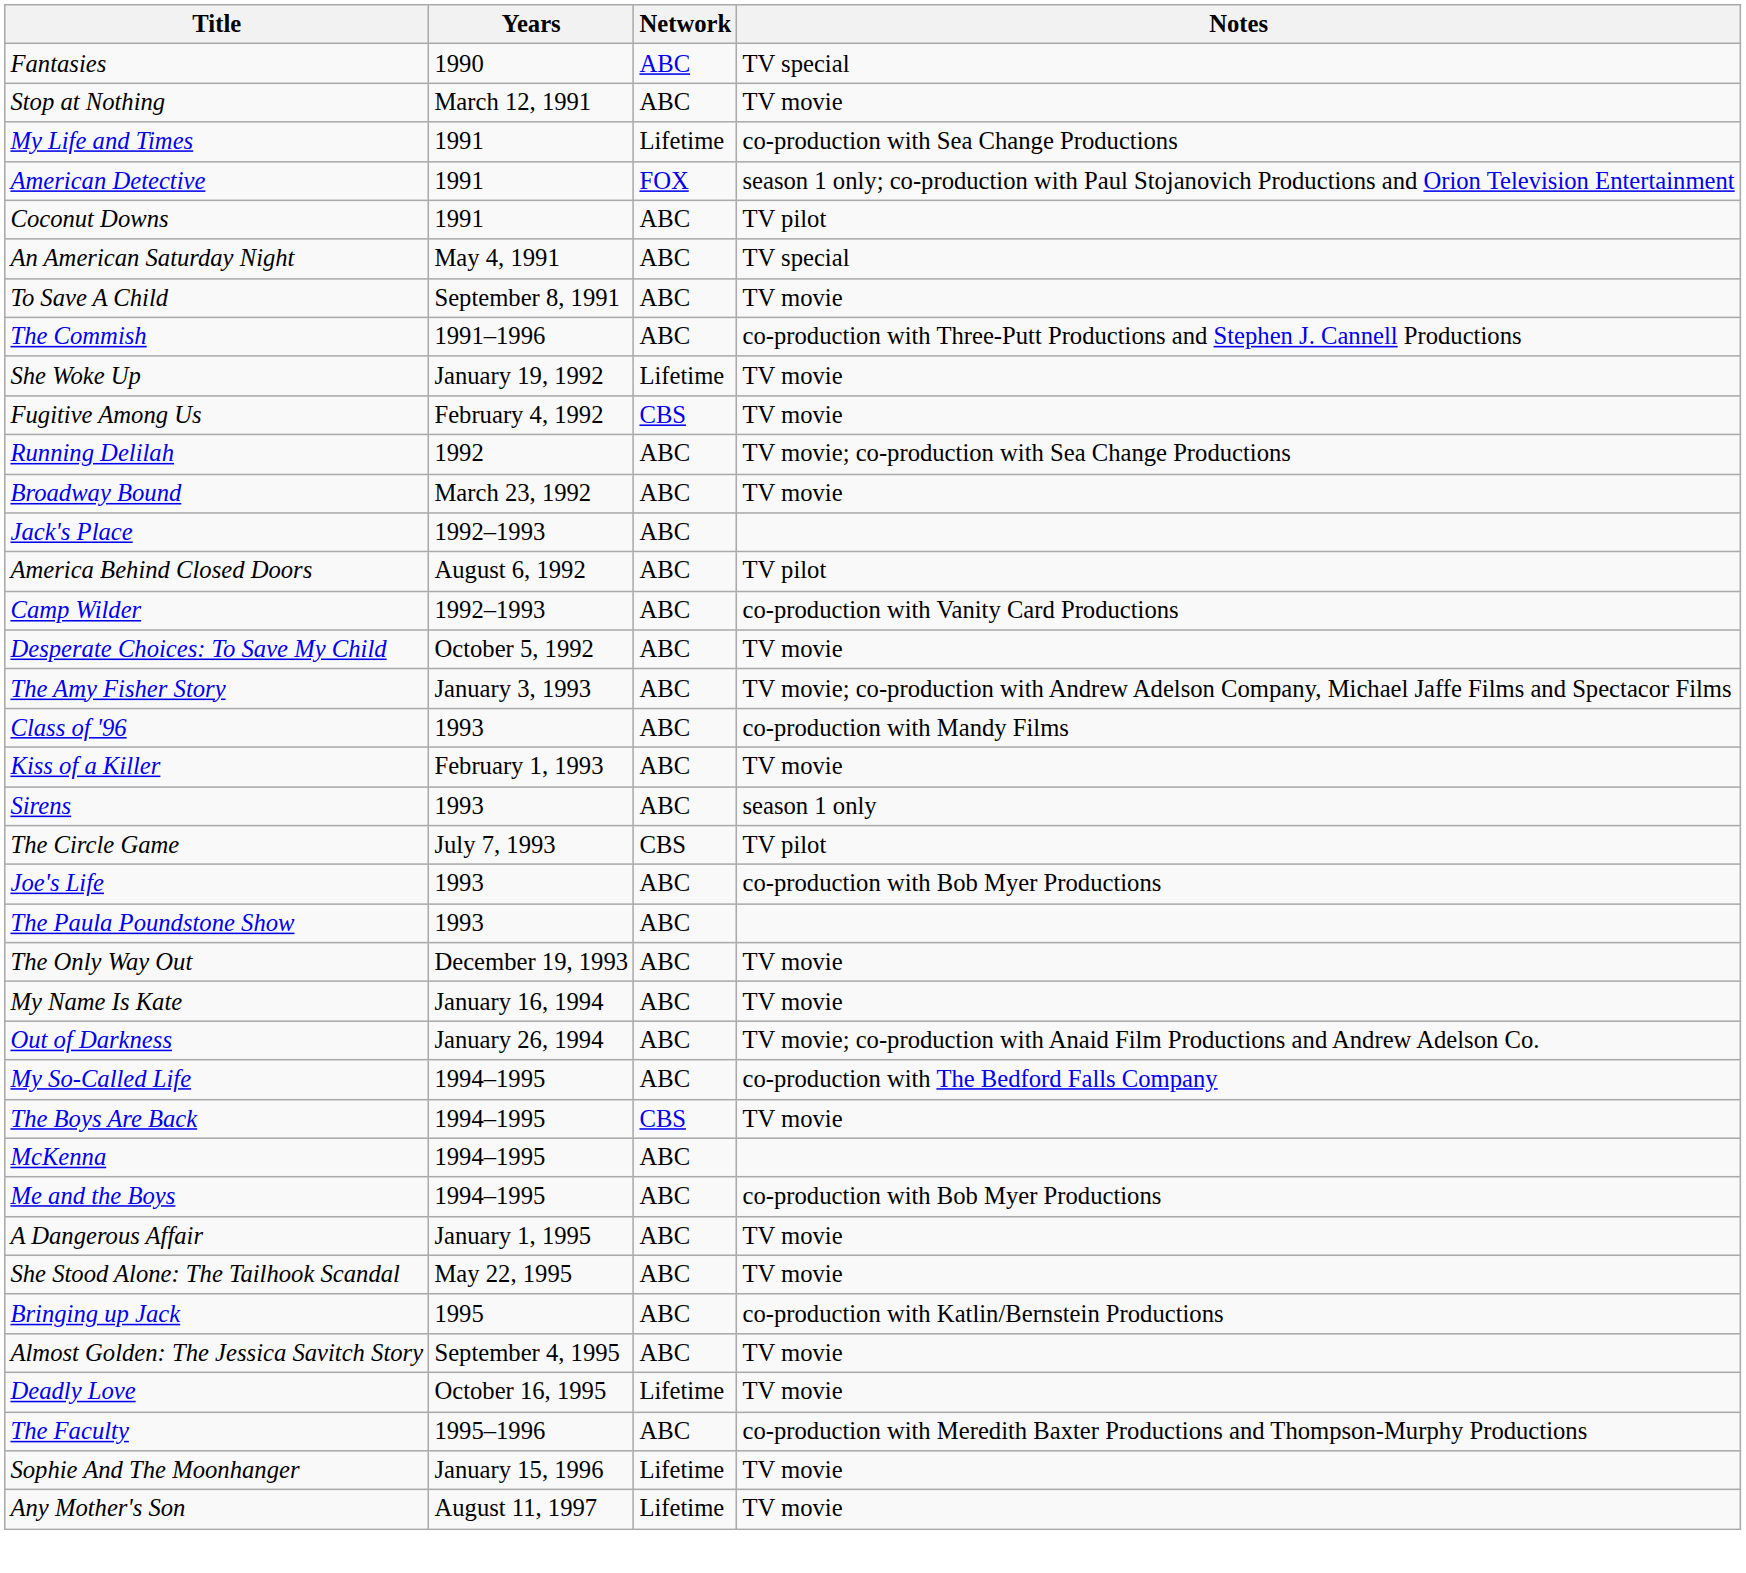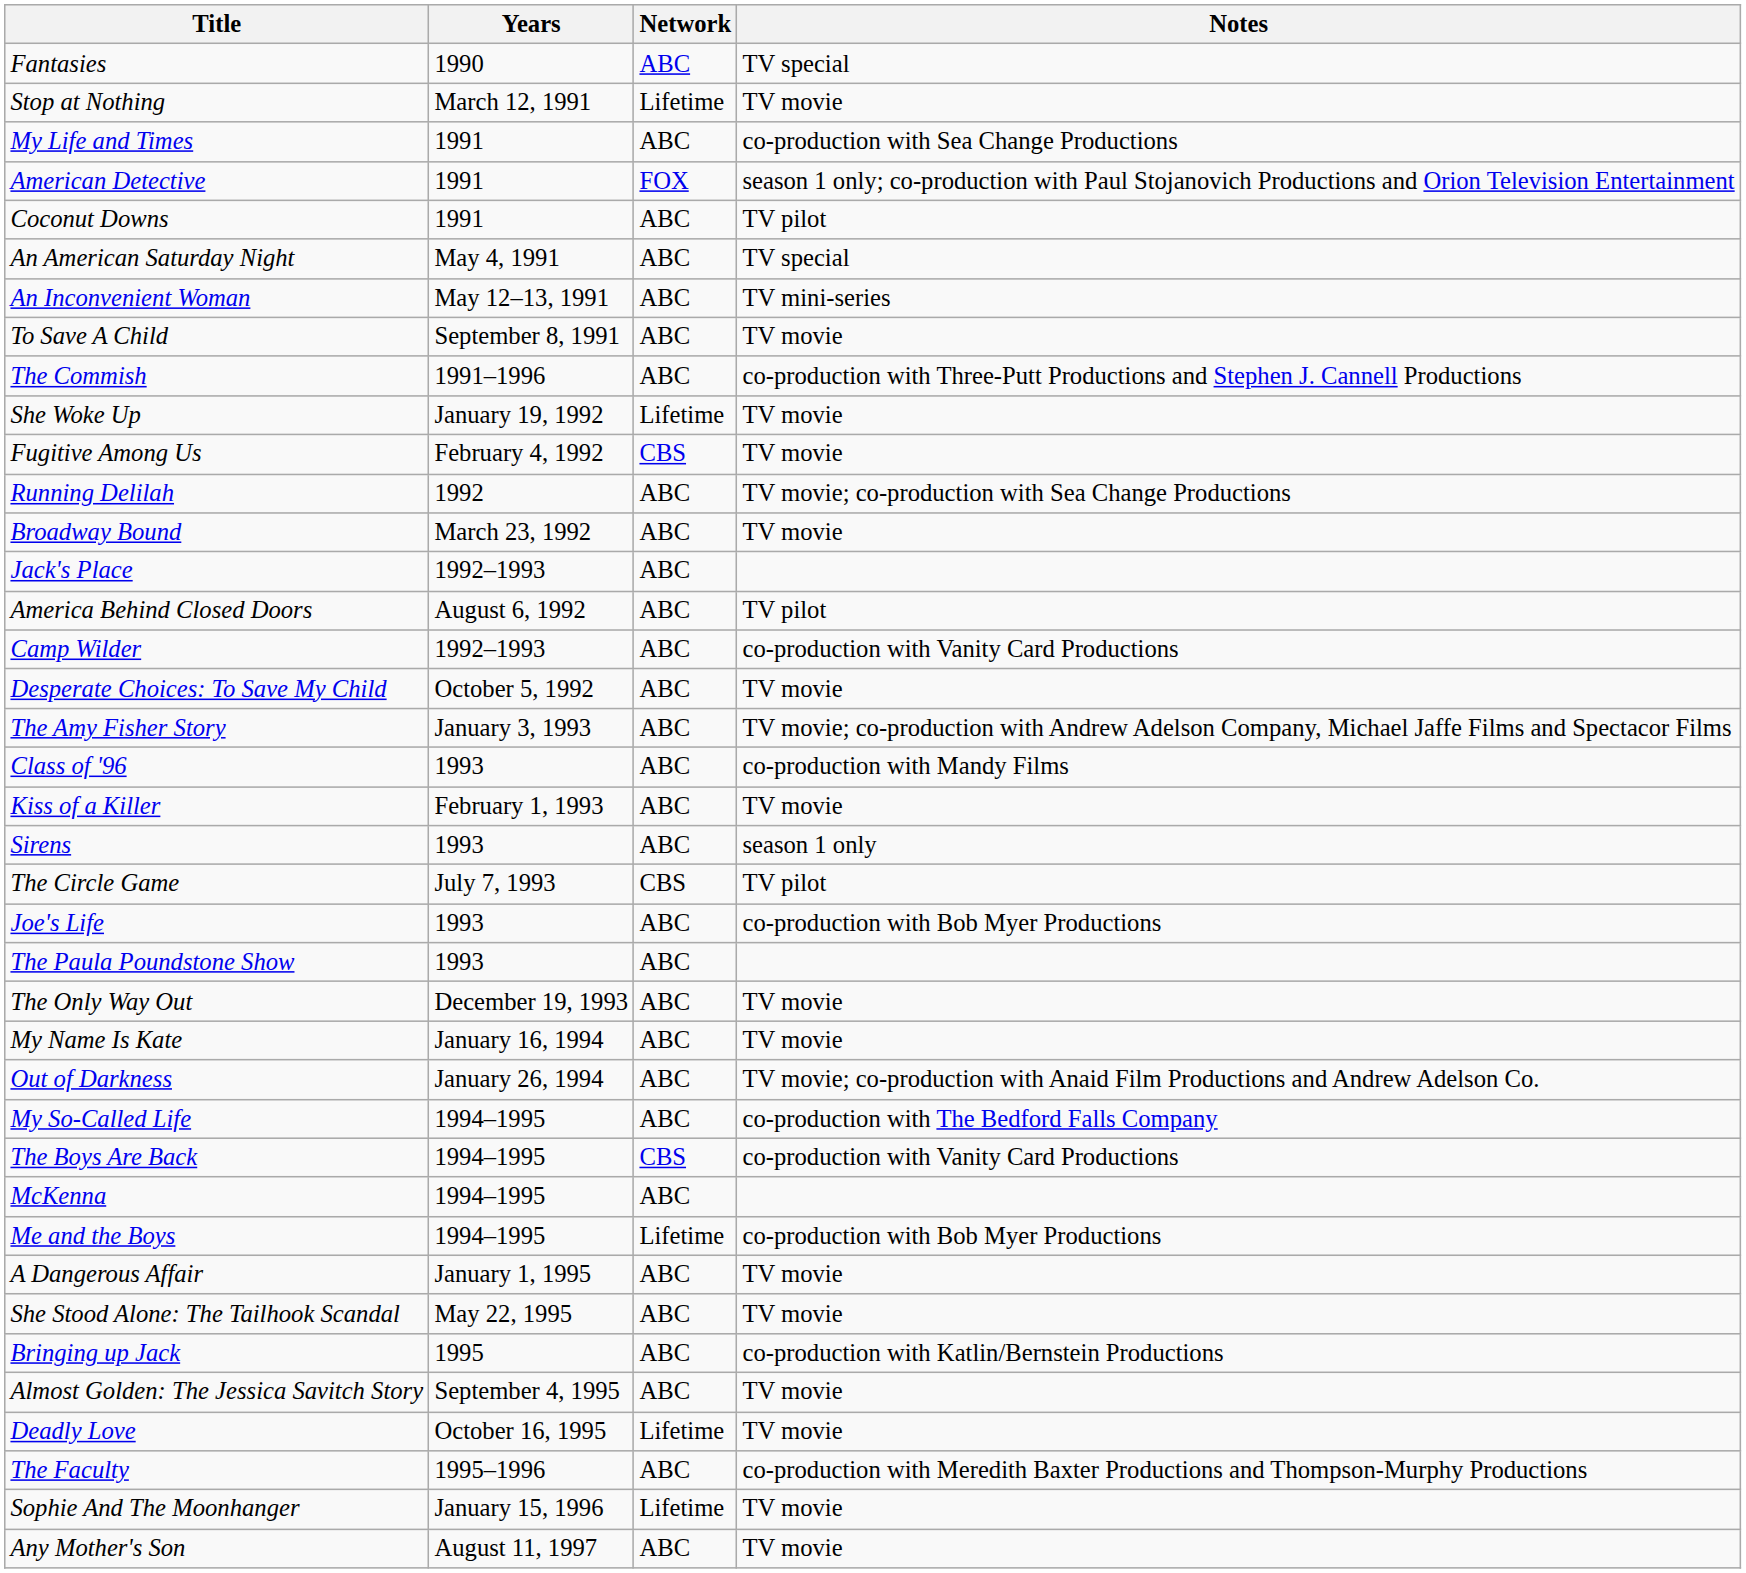Stop at Nothing | Network: ABC -> Lifetime
My Life and Times | Network: Lifetime -> ABC
+ row: An Inconvenient Woman | May 12–13, 1991 | ABC | TV mini-series
The Boys Are Back | Notes: TV movie -> co-production with Vanity Card Productions
Me and the Boys | Network: ABC -> Lifetime
Any Mother's Son | Network: Lifetime -> ABC
